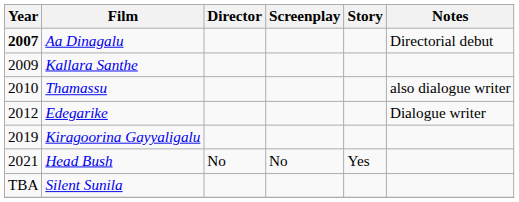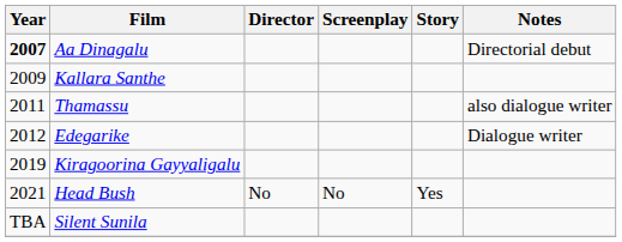Thamassu | Year: 2010 -> 2011
